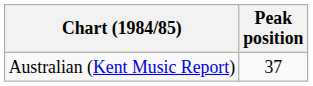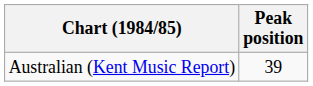Australian (Kent Music Report) | Peak position: 37 -> 39
